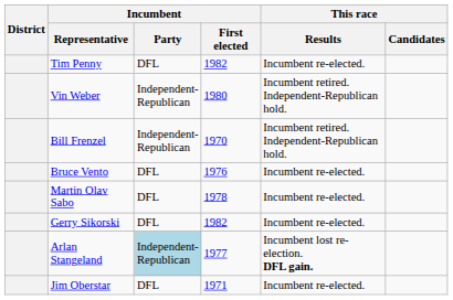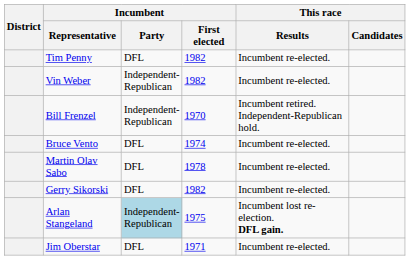Vin Weber | Incumbent / First elected: 1980 -> 1982
Vin Weber | This race / Results: Incumbent retired. Independent-Republican hold. -> Incumbent re-elected.
Bruce Vento | Incumbent / First elected: 1976 -> 1974
Arlan Stangeland | Incumbent / First elected: 1977 -> 1975
